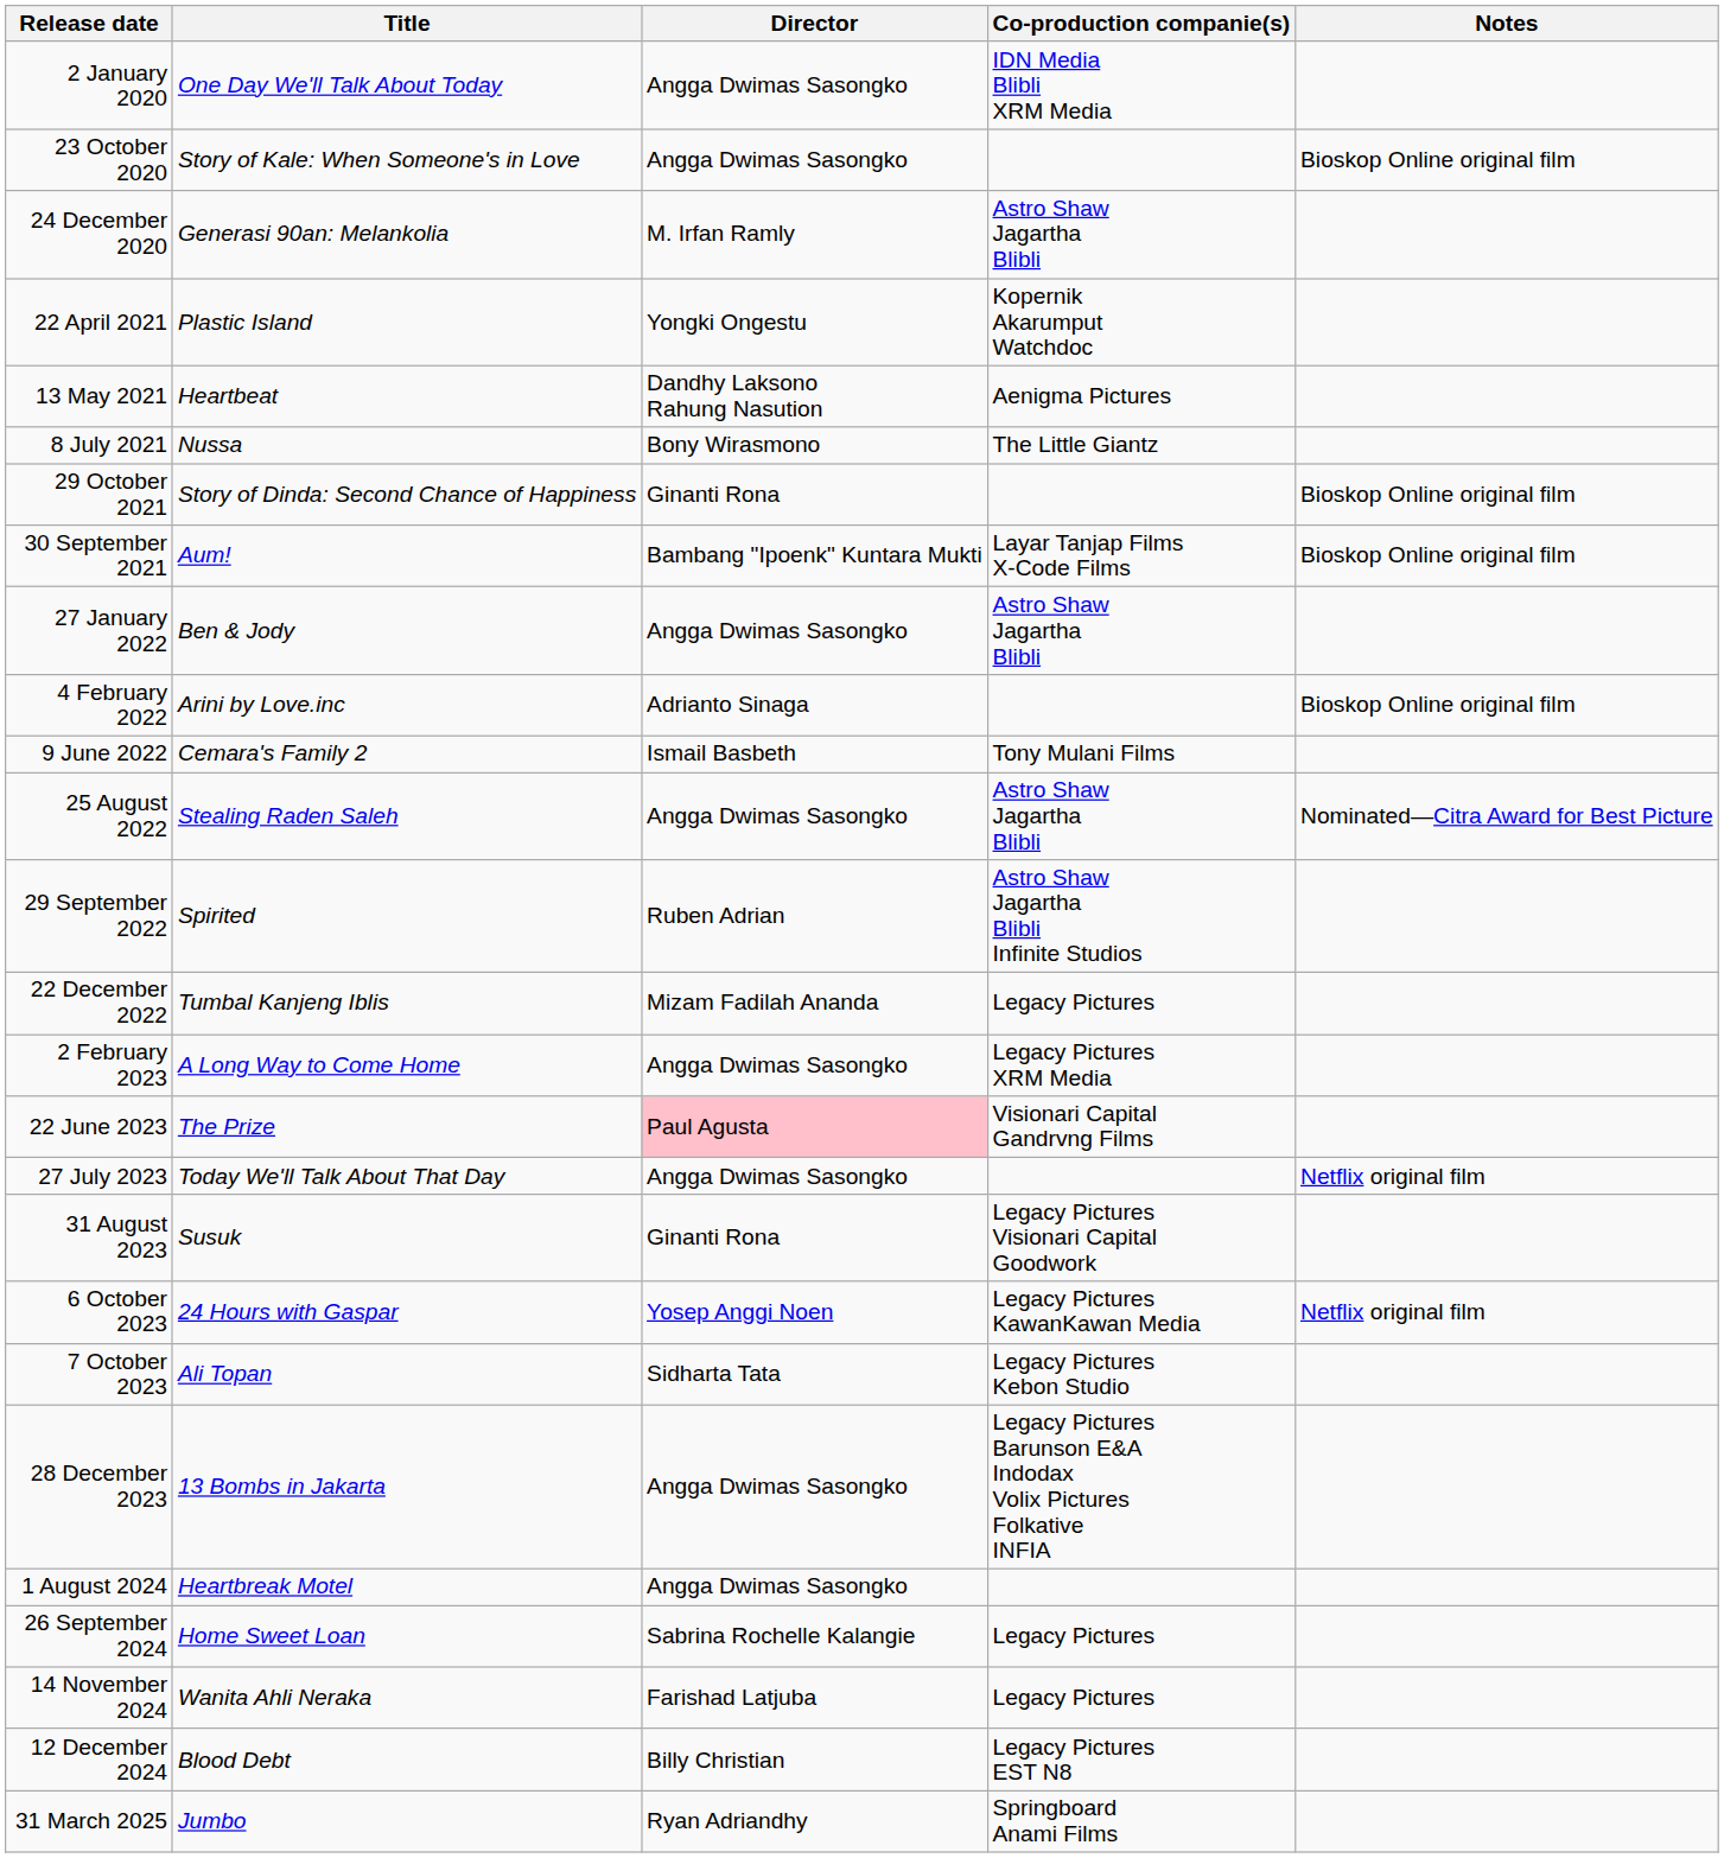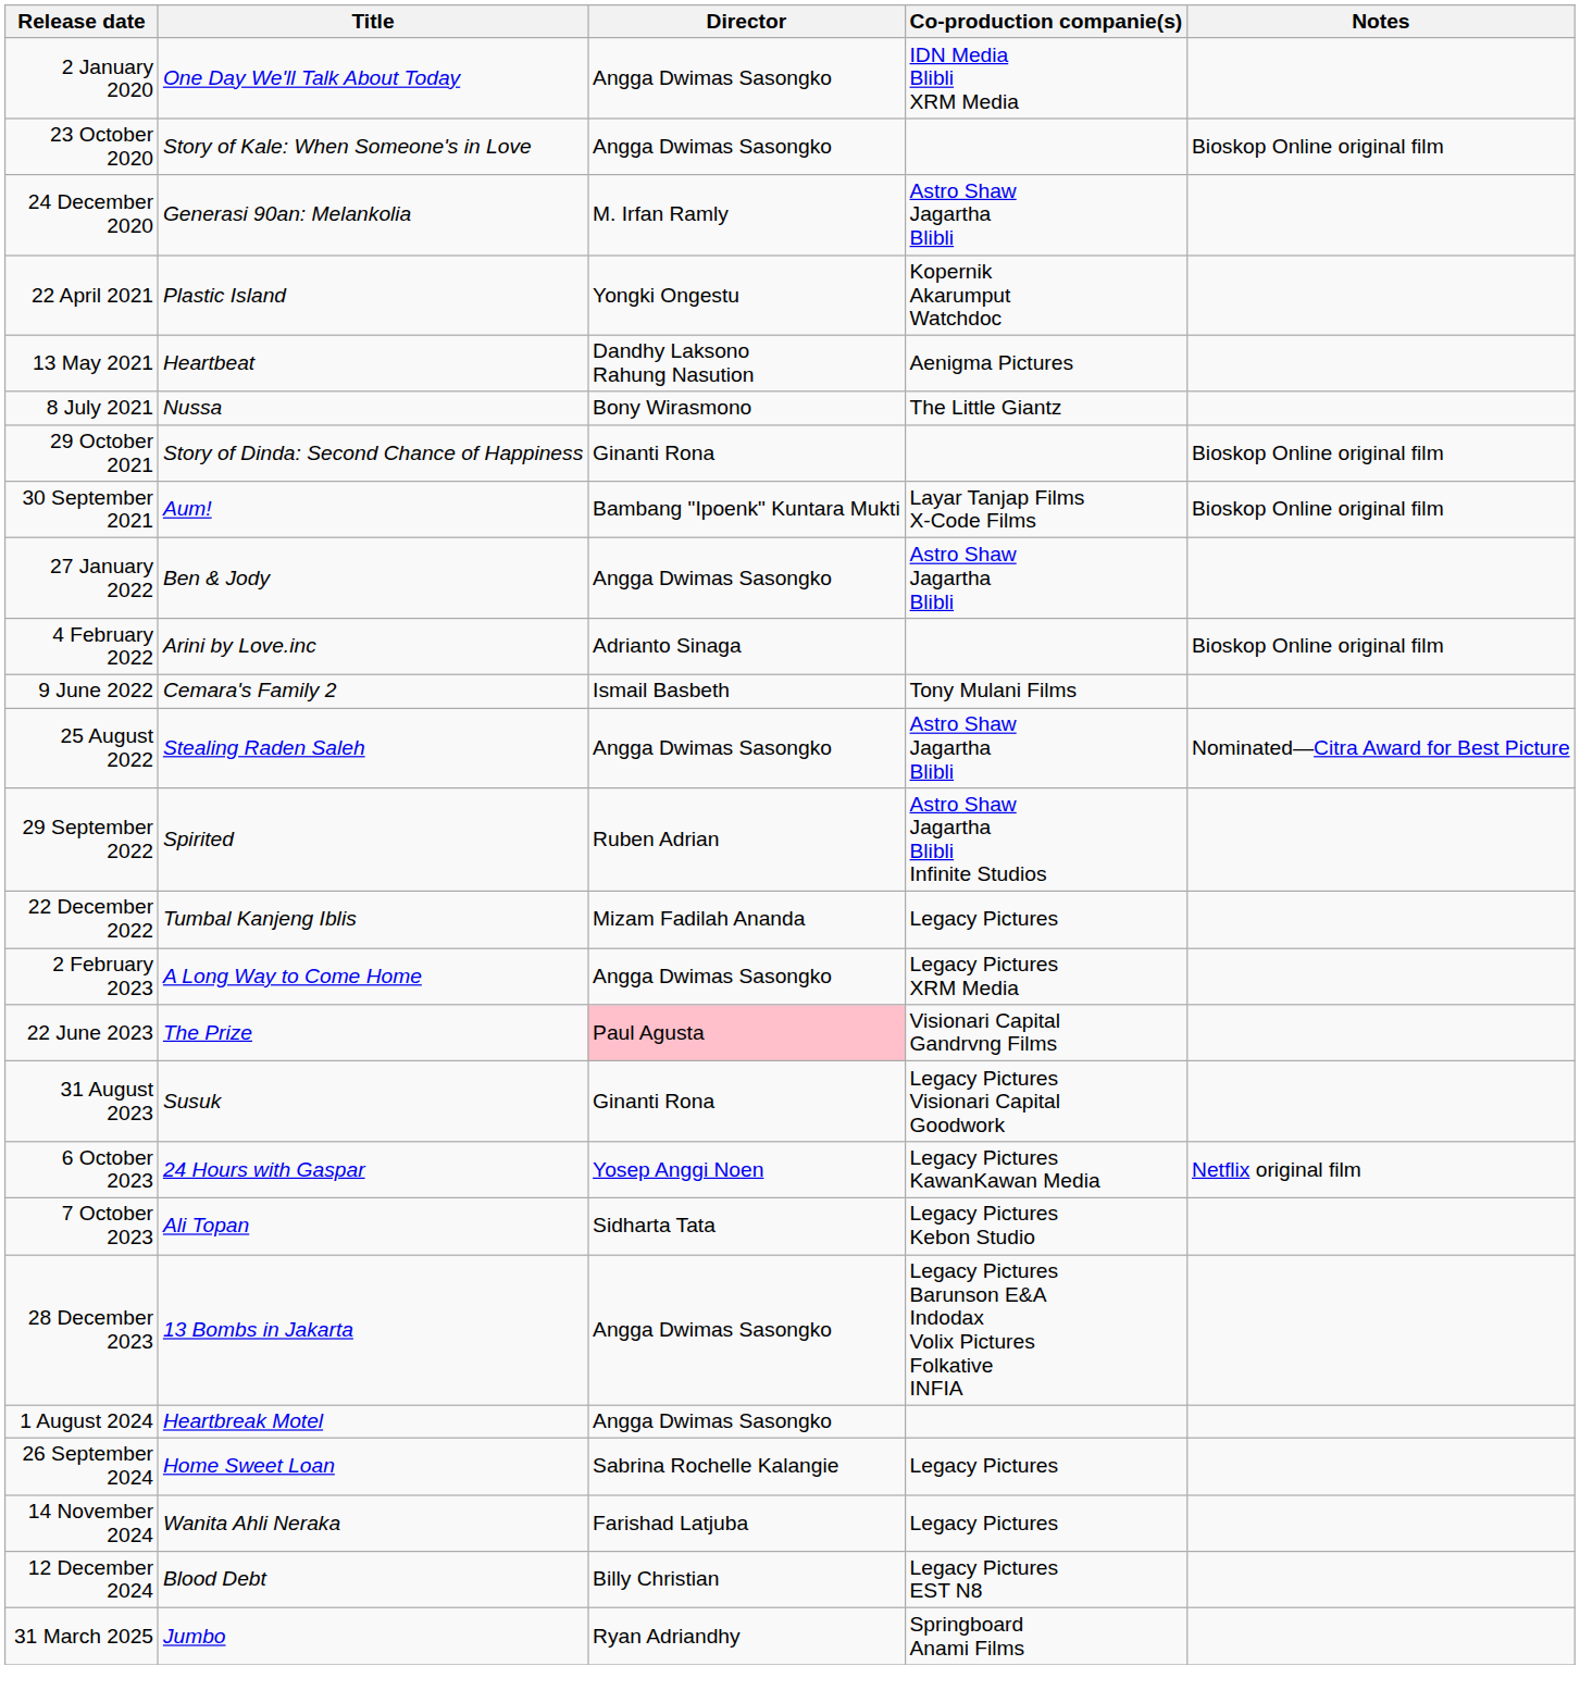- row: 27 July 2023 | Today We'll Talk About That Day | Angga Dwimas Sasongko | Netflix original film
